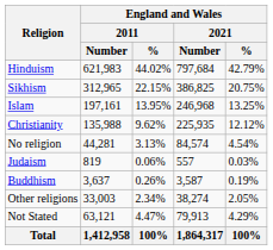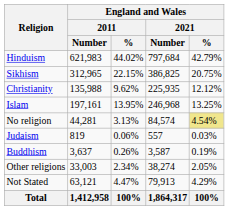rows swapped: Islam <-> Christianity
No religion | England and Wales / 2021 / %: no background -> khaki background
